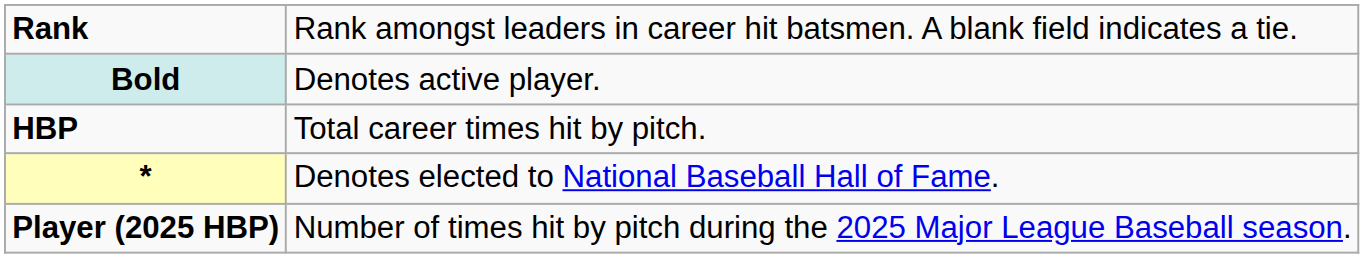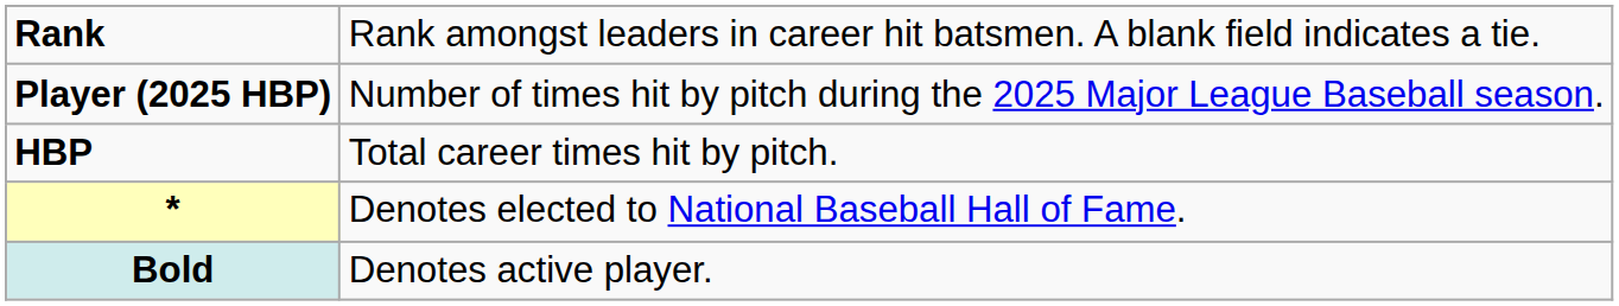rows swapped: Player (2025 HBP) <-> Bold
